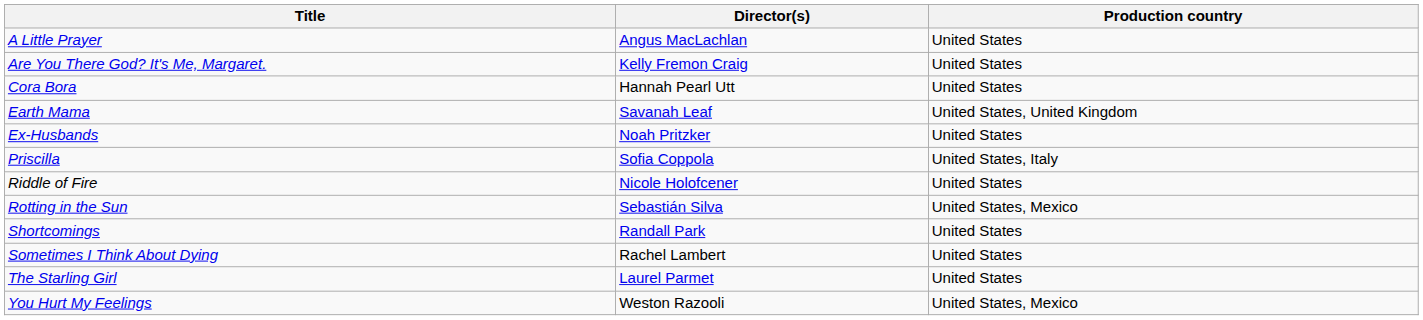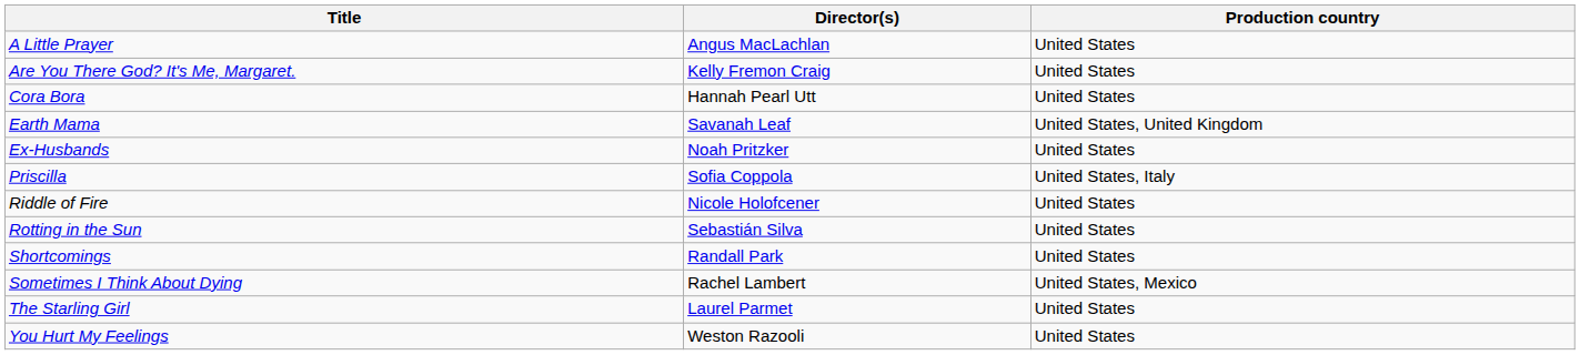Rotting in the Sun | Production country: United States, Mexico -> United States
Sometimes I Think About Dying | Production country: United States -> United States, Mexico
You Hurt My Feelings | Production country: United States, Mexico -> United States
